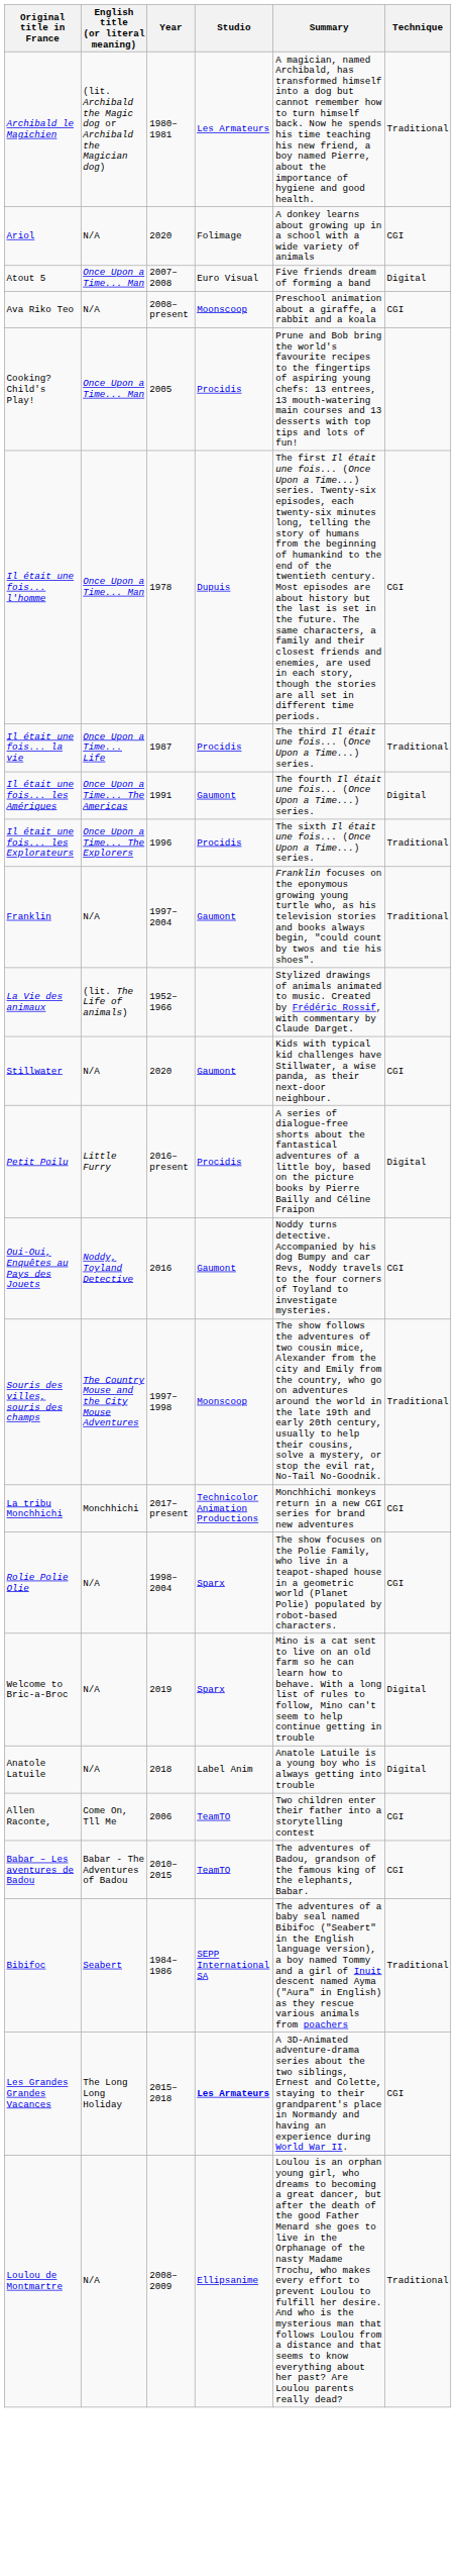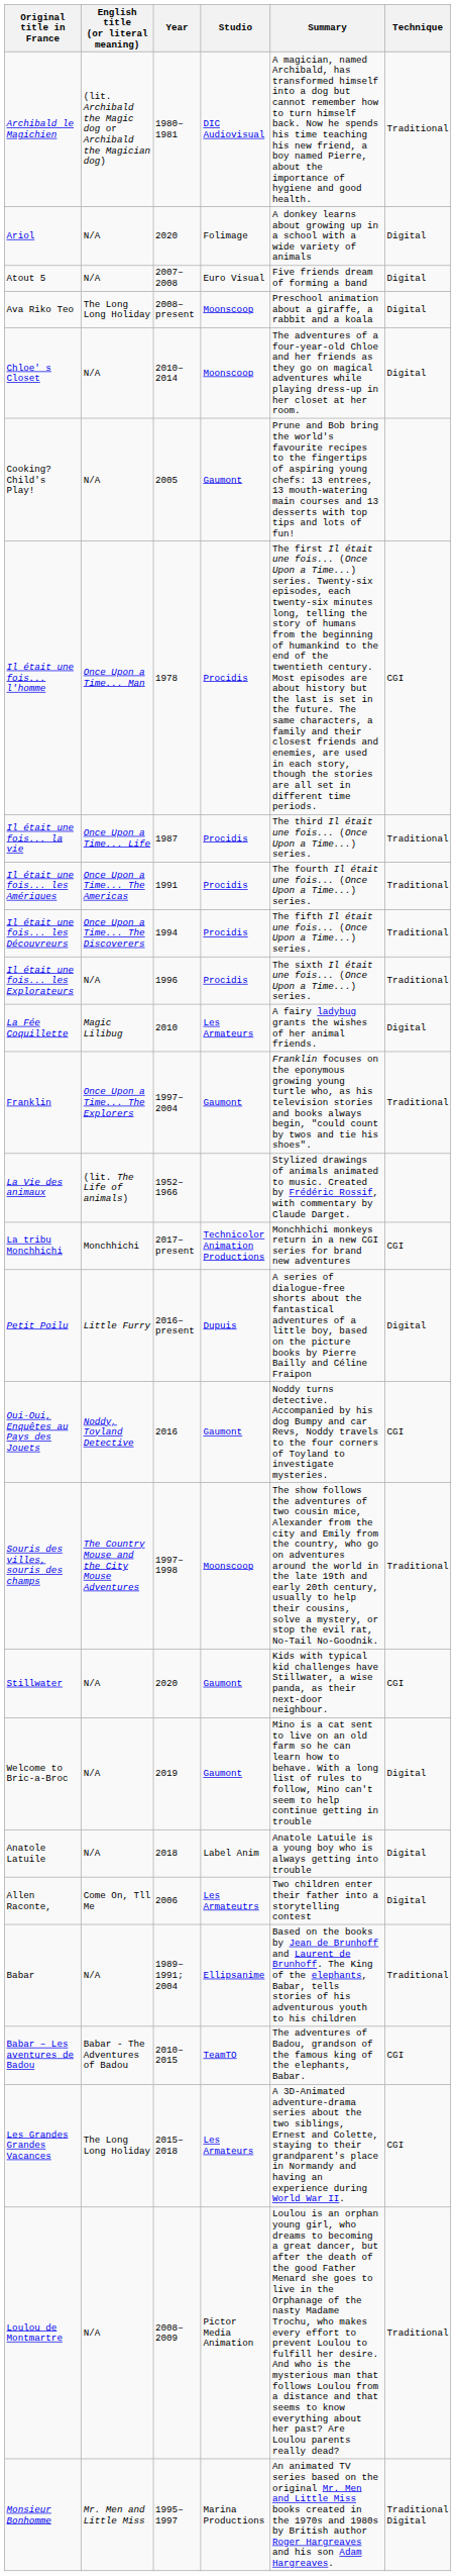Archibald le Magichien | Studio: Les Armateurs -> DIC Audiovisual
Ariol | Technique: CGI -> Digital
Atout 5 | English title (or literal meaning): Once Upon a Time... Man -> N/A
Ava Riko Teo | English title (or literal meaning): N/A -> The Long Long Holiday
Ava Riko Teo | Technique: CGI -> Digital
+ row: Chloe' s Closet | N/A | 2010–2014 | Moonscoop | The adventures of a four-year-old Chloe and her friends as they go on magical adventures while playing dress-up in her closet at her room. | Digital
Cooking? Child's Play! | English title (or literal meaning): Once Upon a Time... Man -> N/A
Cooking? Child's Play! | Studio: Procidis -> Gaumont
Il était une fois... l'homme | Studio: Dupuis -> Procidis
Il était une fois... les Amériques | Studio: Gaumont -> Procidis
Il était une fois... les Amériques | Technique: Digital -> Traditional
+ row: Il était une fois... les Découvreurs | Once Upon a Time... The Discoverers | 1994 | Procidis | The fifth Il était une fois... (Once Upon a Time...) series. | Traditional
Il était une fois... les Explorateurs | English title (or literal meaning): Once Upon a Time... The Explorers -> N/A
+ row: La Fée Coquillette | Magic Lilibug | 2010 | Les Armateurs | A fairy ladybug grants the wishes of her animal friends. | Digital
Franklin | English title (or literal meaning): N/A -> Once Upon a Time... The Explorers
rows swapped: La tribu Monchhichi <-> Stillwater
Petit Poilu | Studio: Procidis -> Dupuis
- row: Rolie Polie Olie | N/A | 1998–2004 | Sparx | The show focuses on the Polie Family, who live in a teapot-shaped house in a geometric world (Planet Polie) populated by robot-based characters. | CGI
Welcome to Bric-a-Broc | Studio: Sparx -> Gaumont
Allen Raconte, | Studio: TeamTO -> Les Armateutrs
Allen Raconte, | Technique: CGI -> Digital
+ row: Babar | N/A | 1989–1991; 2004 | Ellipsanime | Based on the books by Jean de Brunhoff and Laurent de Brunhoff. The King of the elephants, Babar, tells stories of his adventurous youth to his children | Traditional
- row: Bibifoc | Seabert | 1984–1986 | SEPP International SA | The adventures of a baby seal named Bibifoc ("Seabert" in the English language version), a boy named Tommy and a girl of Inuit descent named Ayma ("Aura" in English) as they rescue various animals from poachers | Traditional
Les Grandes Grandes Vacances | Studio: bold -> normal
Loulou de Montmartre | Studio: Ellipsanime -> Pictor Media Animation
+ row: Monsieur Bonhomme | Mr. Men and Little Miss | 1995–1997 | Marina Productions | An animated TV series based on the original Mr. Men and Little Miss books created in the 1970s and 1980s by British author Roger Hargreaves and his son Adam Hargreaves. | Traditional Digital
